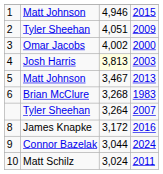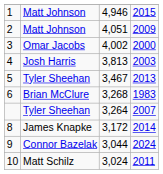2 | column 2: Tyler Sheehan -> Matt Johnson
4 | column 3: lightyellow background -> no background
5 | column 2: Matt Johnson -> Tyler Sheehan
8 | column 4: 2016 -> 2014
